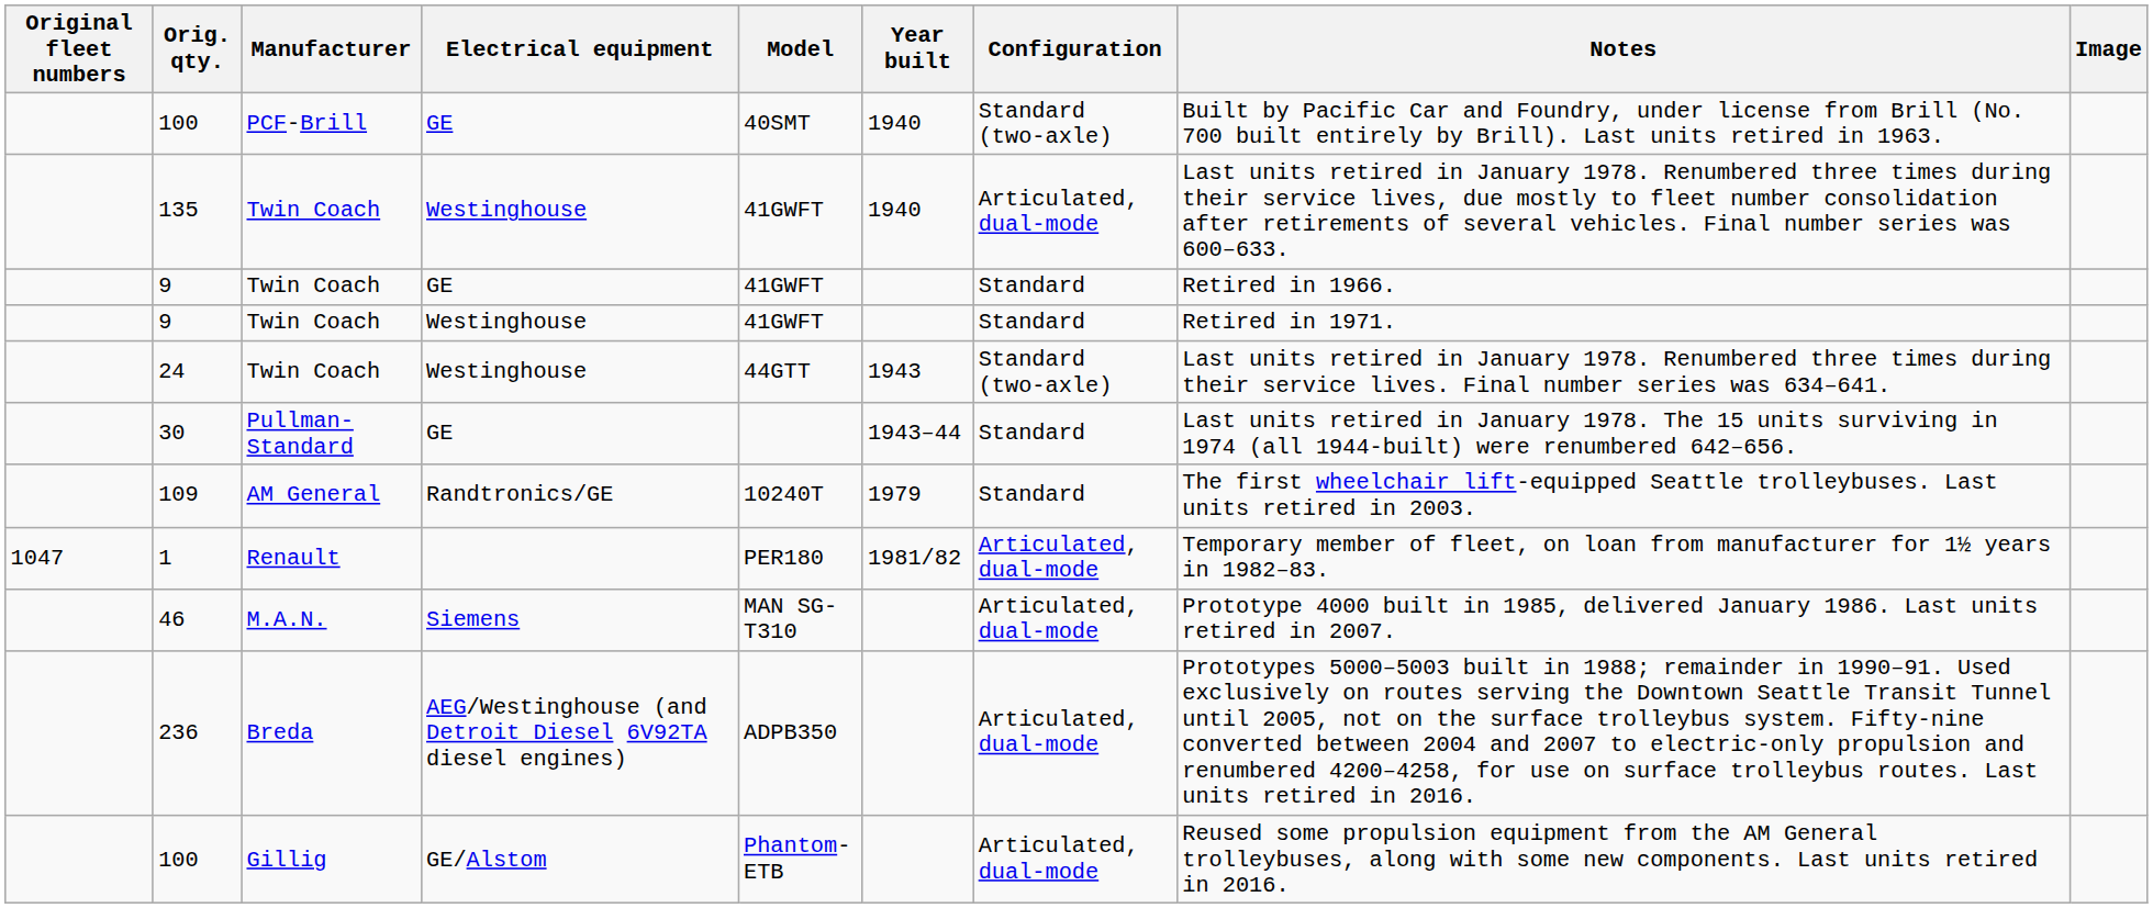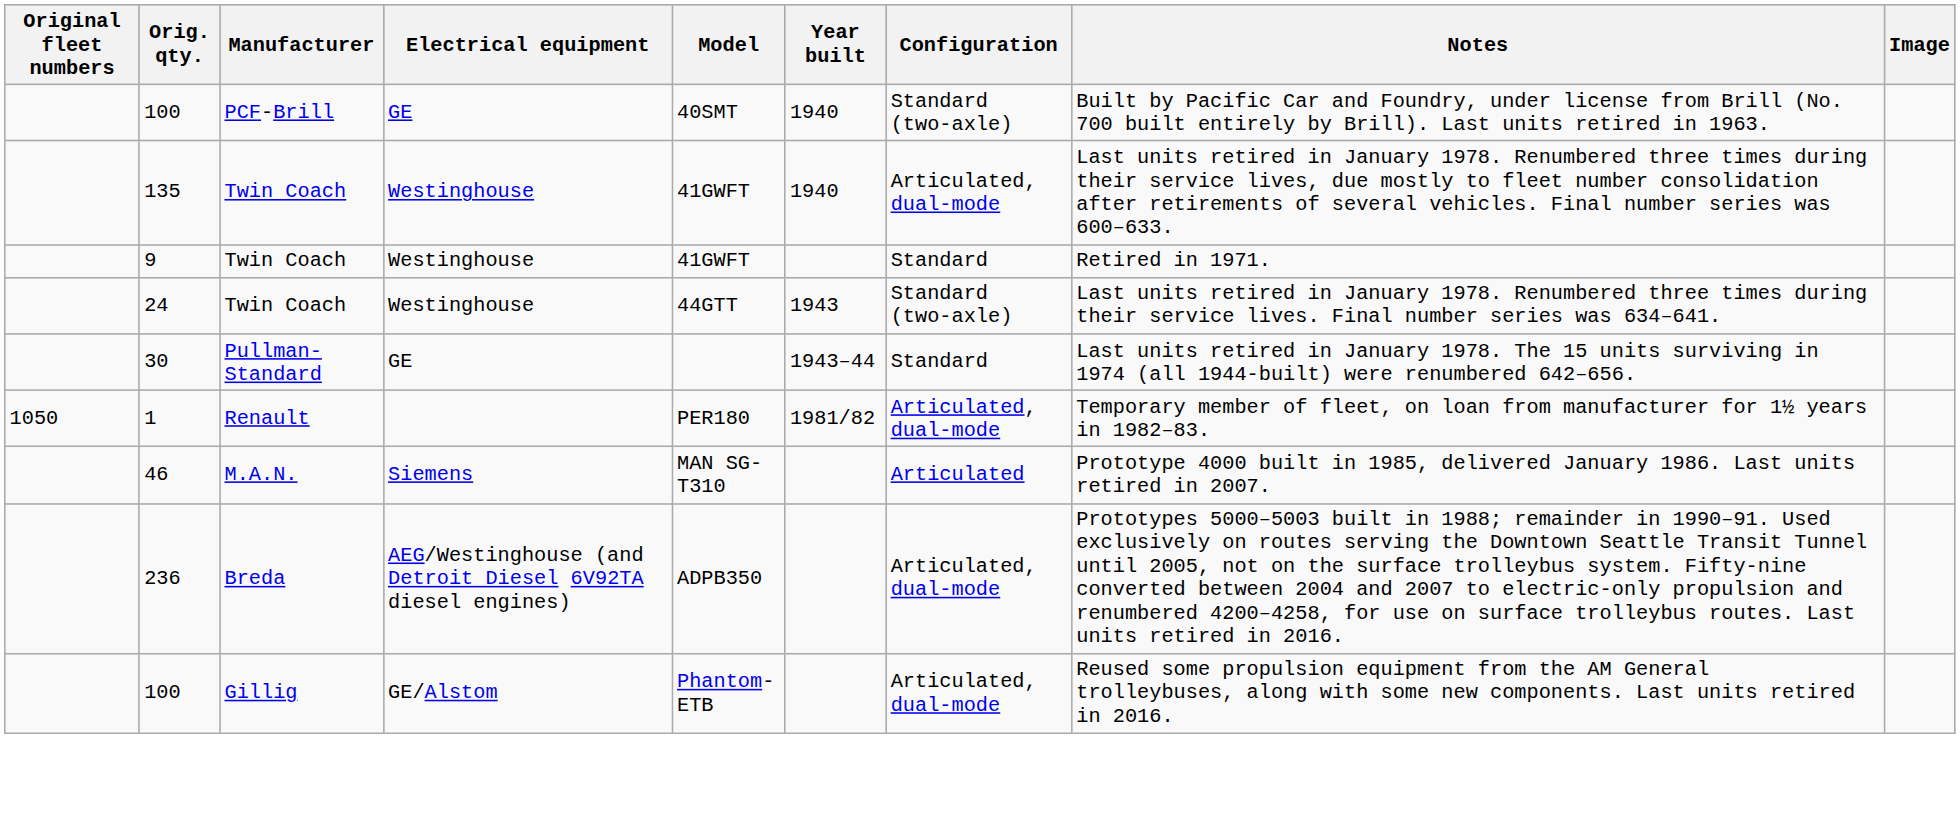- row: 9 | Twin Coach | GE | 41GWFT | Standard | Retired in 1966.
- row: 109 | AM General | Randtronics/GE | 10240T | 1979 | Standard | The first wheelchair lift-equipped Seattle trolleybuses. Last units retired in 2003.
1 | Original fleet numbers: 1047 -> 1050
46 | Configuration: Articulated, dual-mode -> Articulated
